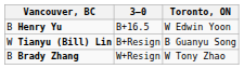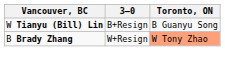- row: B Henry Yu | B+16.5 | W Edwin Yoon
B Brady Zhang | Toronto, ON: no background -> lightsalmon background
